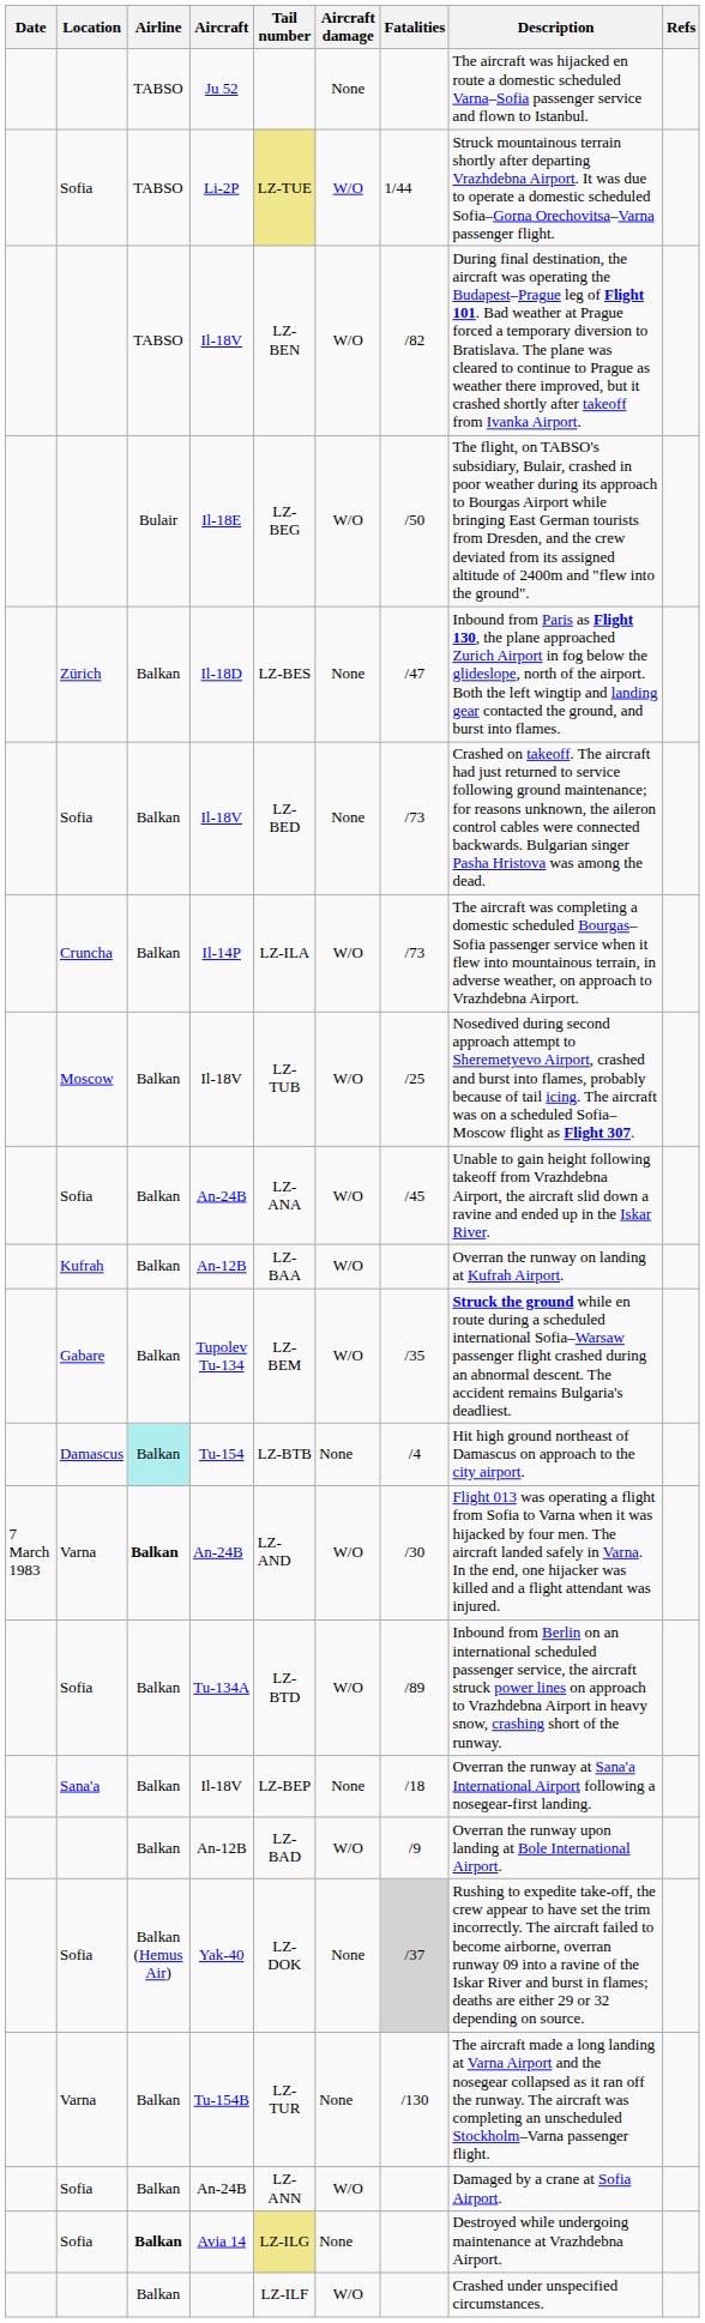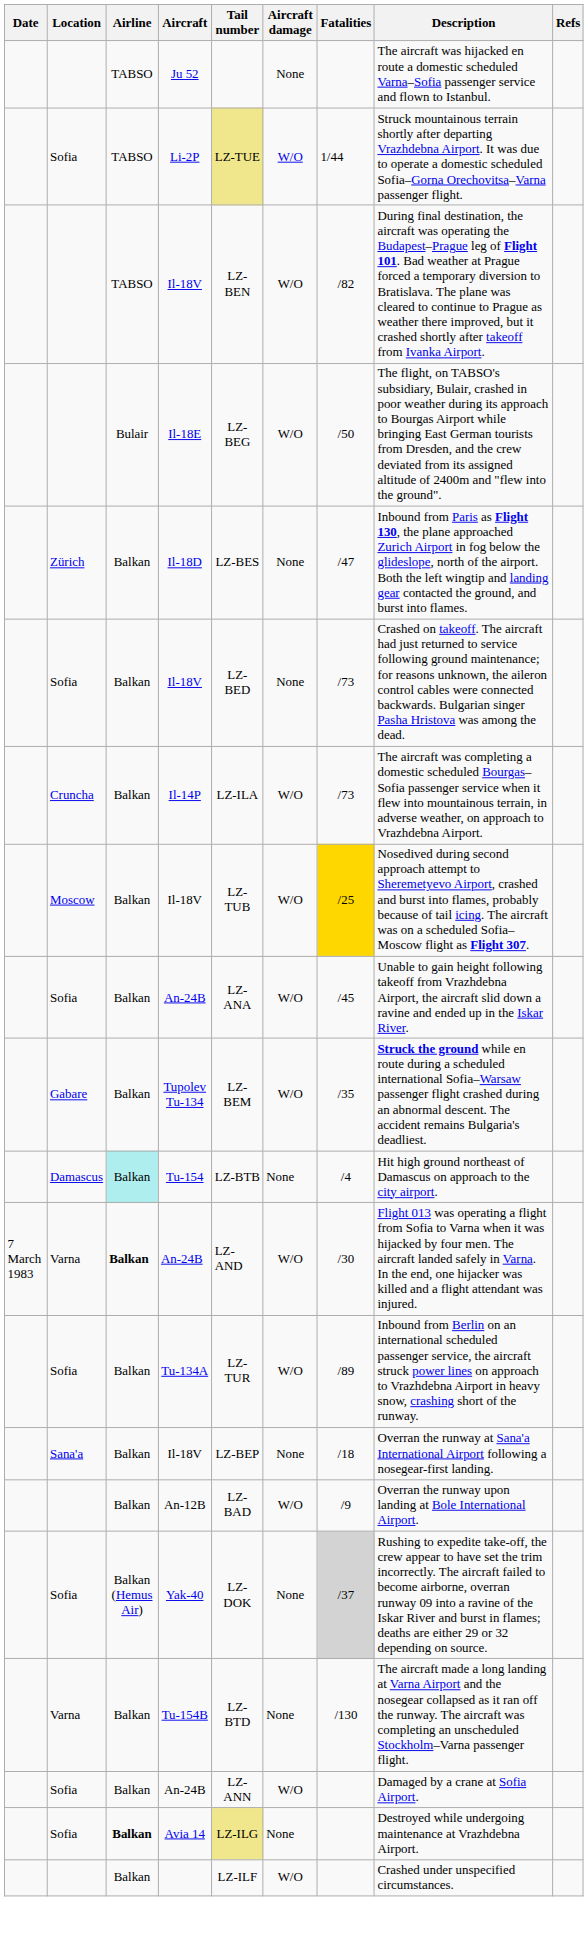Moscow / Il-18V | Fatalities: no background -> gold background
- row: Kufrah | Balkan | An-12B | LZ-BAA | W/O | Overran the runway on landing at Kufrah Airport.
Tu-134A | Tail number: LZ-BTD -> LZ-TUR
Tu-154B | Tail number: LZ-TUR -> LZ-BTD
